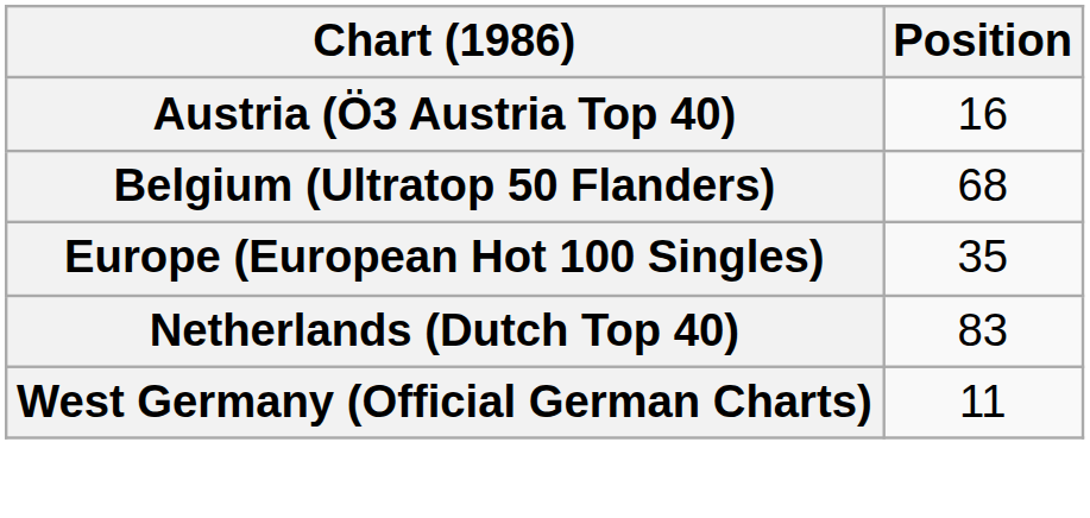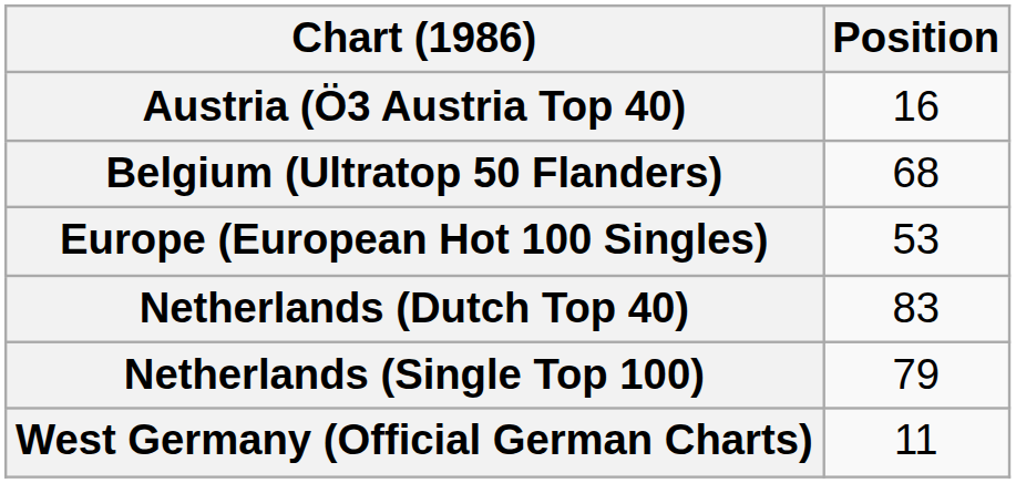Europe (European Hot 100 Singles) | Position: 35 -> 53
+ row: Netherlands (Single Top 100) | 79
